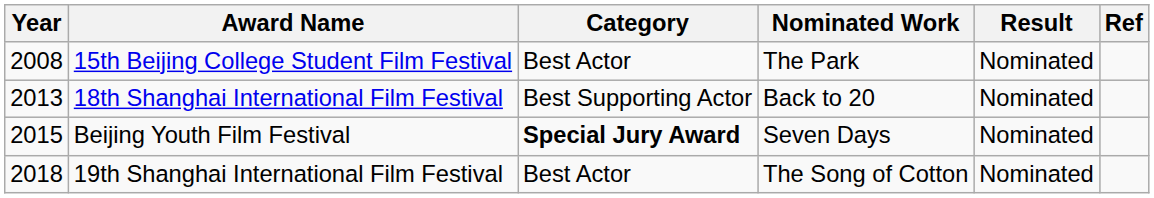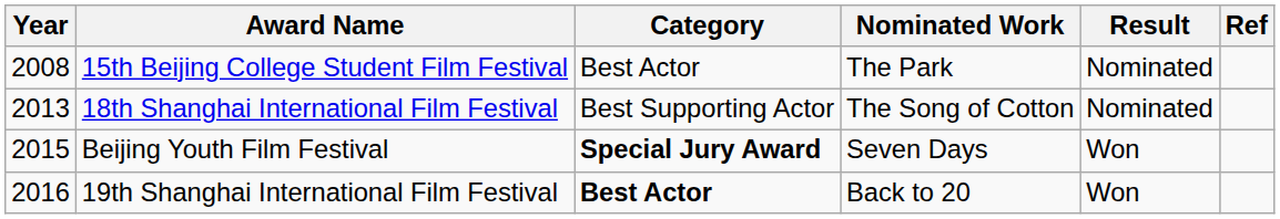18th Shanghai International Film Festival | Nominated Work: Back to 20 -> The Song of Cotton
Beijing Youth Film Festival | Result: Nominated -> Won
19th Shanghai International Film Festival | Year: 2018 -> 2016
19th Shanghai International Film Festival | Category: normal -> bold
19th Shanghai International Film Festival | Nominated Work: The Song of Cotton -> Back to 20
19th Shanghai International Film Festival | Result: Nominated -> Won
